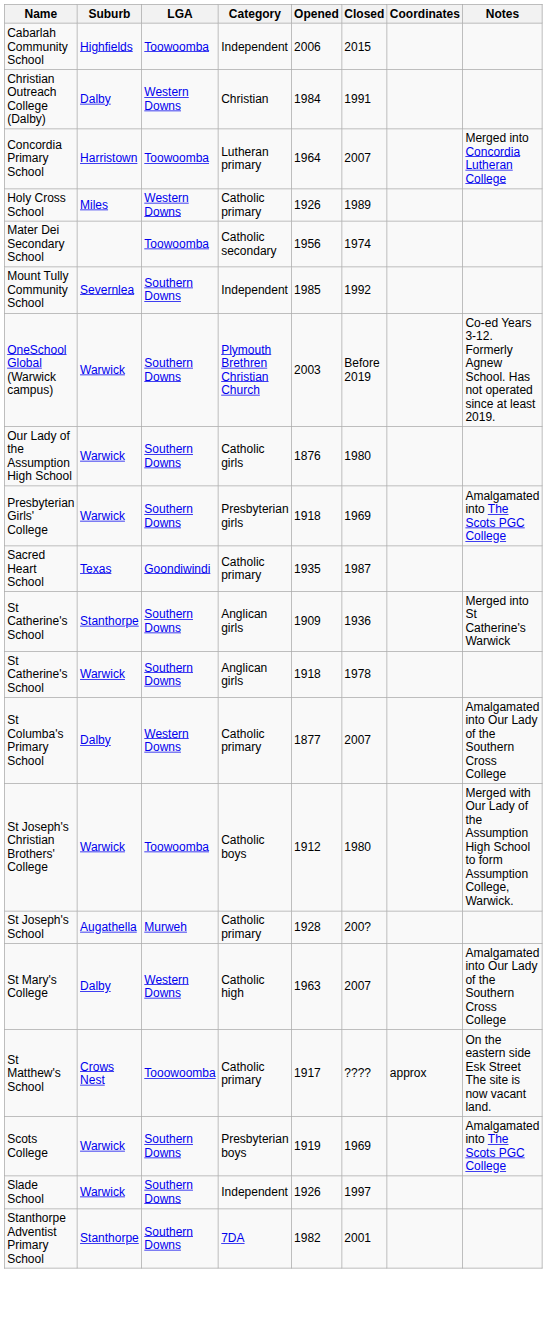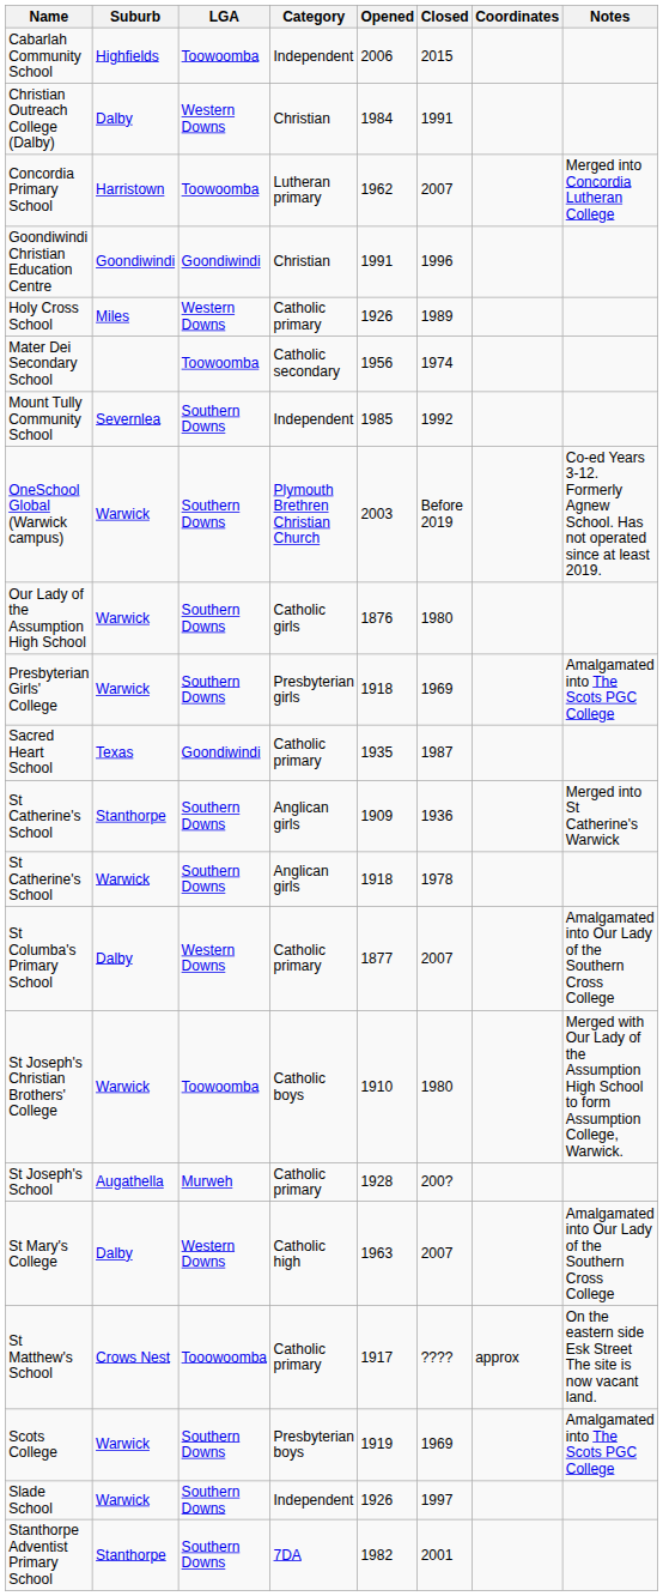Concordia Primary School | Opened: 1964 -> 1962
+ row: Goondiwindi Christian Education Centre | Goondiwindi | Goondiwindi | Christian | 1991 | 1996
St Joseph's Christian Brothers' College | Opened: 1912 -> 1910
